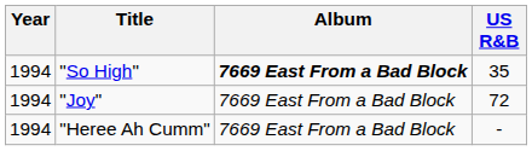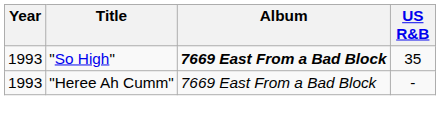"So High" | Year: 1994 -> 1993
- row: 1994 | "Joy" | 7669 East From a Bad Block | 72
"Heree Ah Cumm" | Year: 1994 -> 1993
